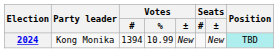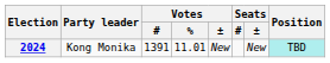2024 | Votes / #: 1394 -> 1391
2024 | Votes / %: 10.99 -> 11.01
